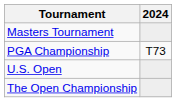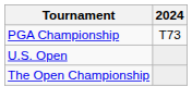- row: Masters Tournament
